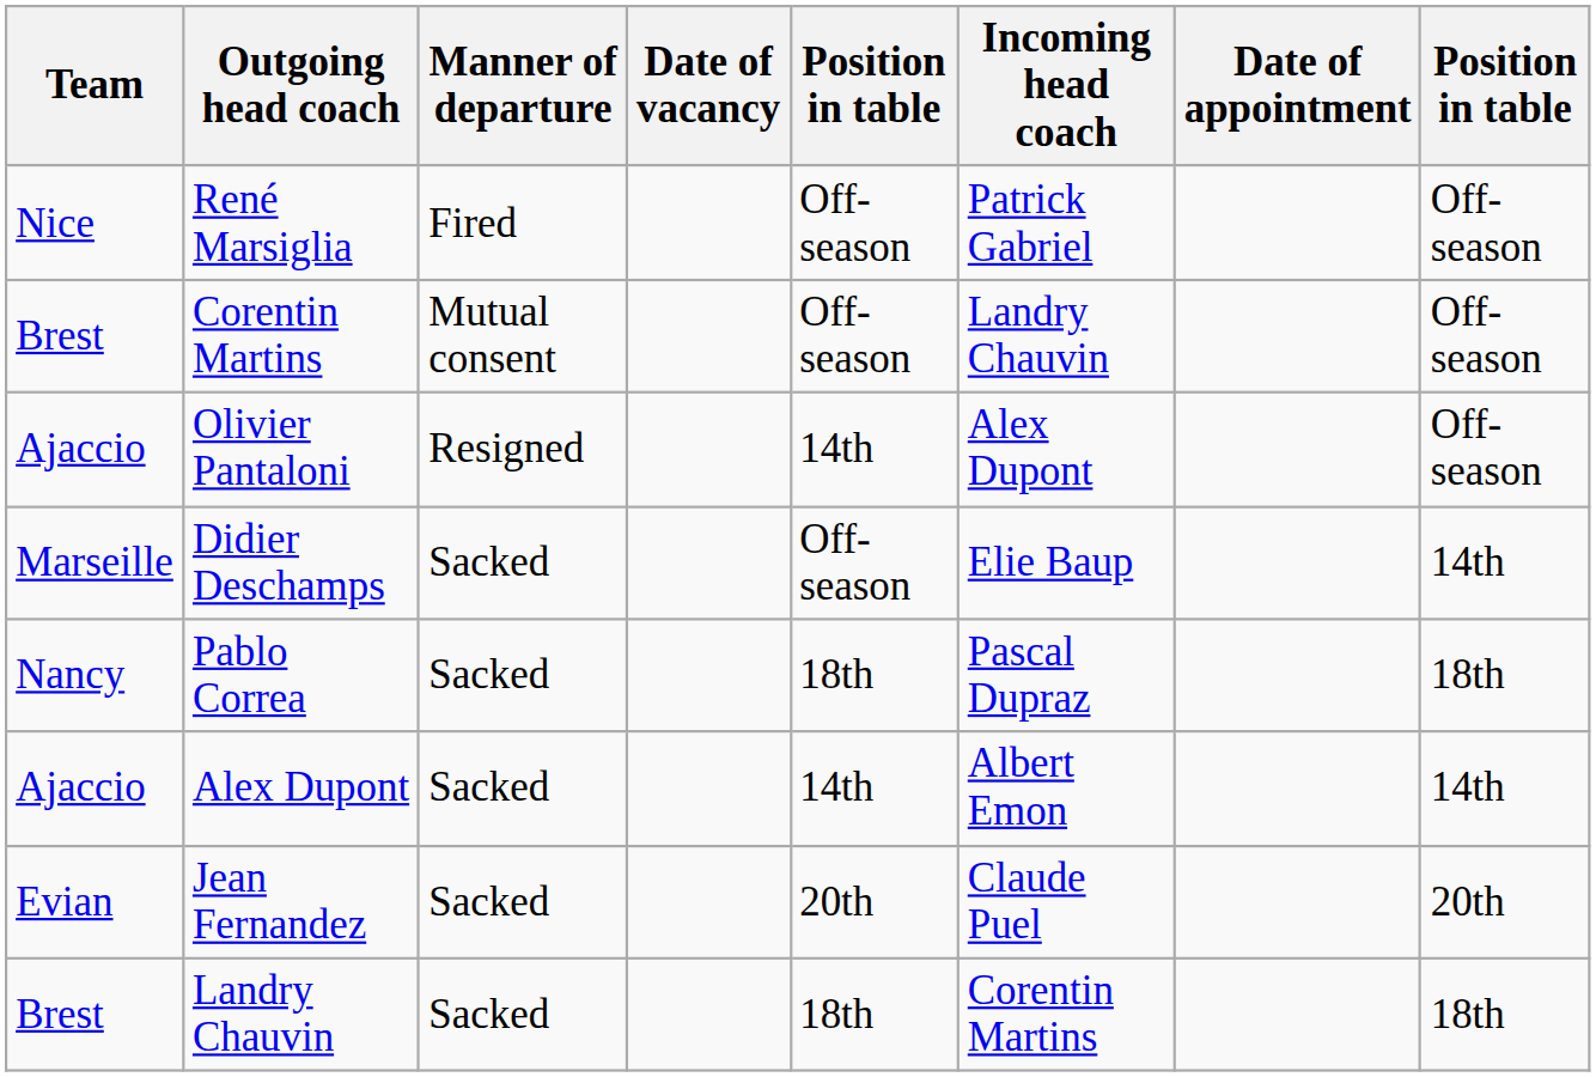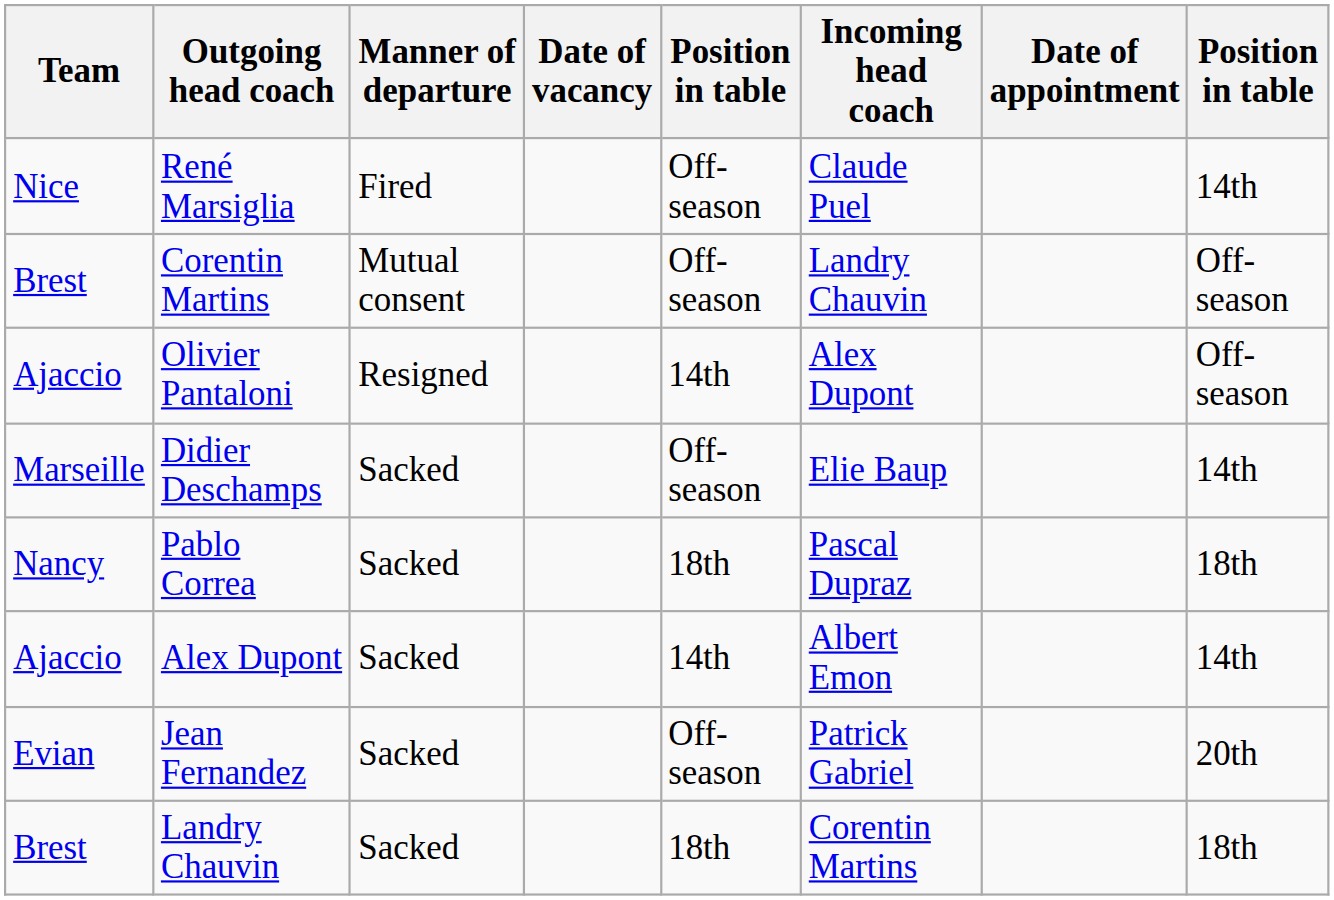René Marsiglia | Incoming head coach: Patrick Gabriel -> Claude Puel
René Marsiglia | column 8: Off-season -> 14th
Jean Fernandez | column 5: 20th -> Off-season
Jean Fernandez | Incoming head coach: Claude Puel -> Patrick Gabriel
